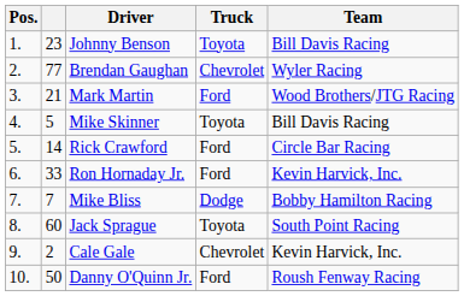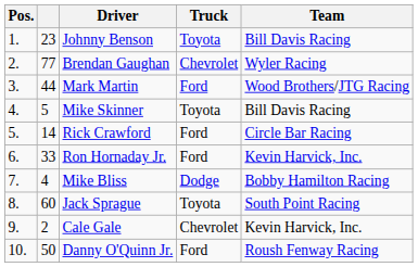Mark Martin | column 2: 21 -> 44
Mike Bliss | column 2: 7 -> 4
